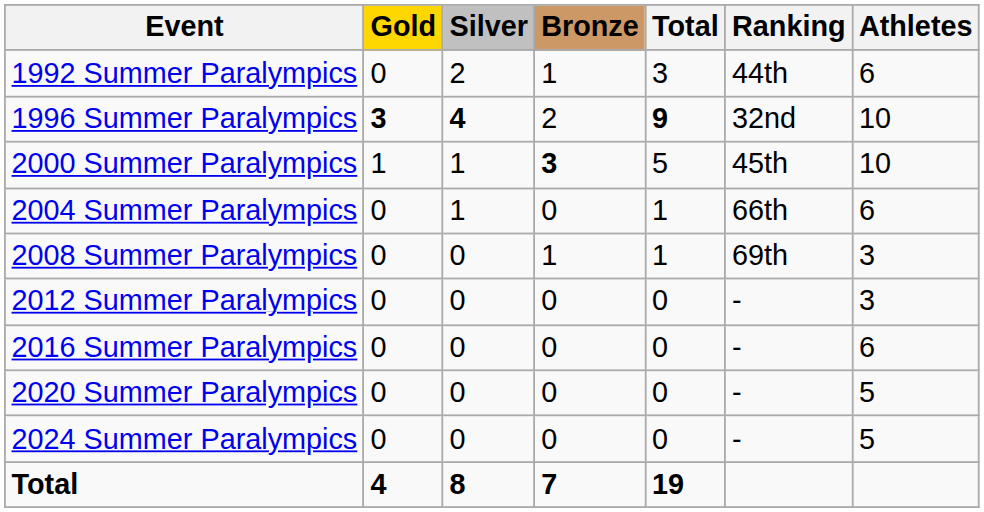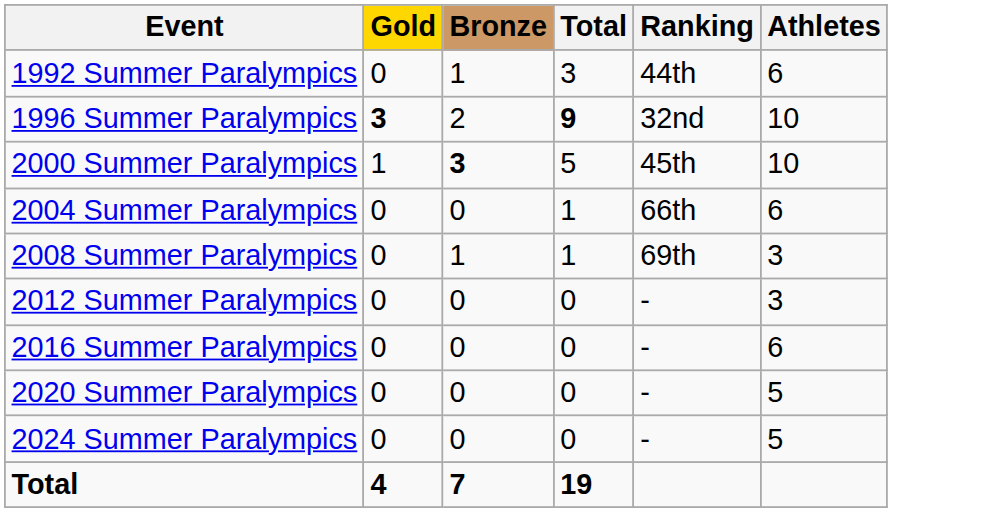- column: Silver | 2 | 4 | 1 | 1 | 0 | 0 | 0 | 0 | 0 | 8
